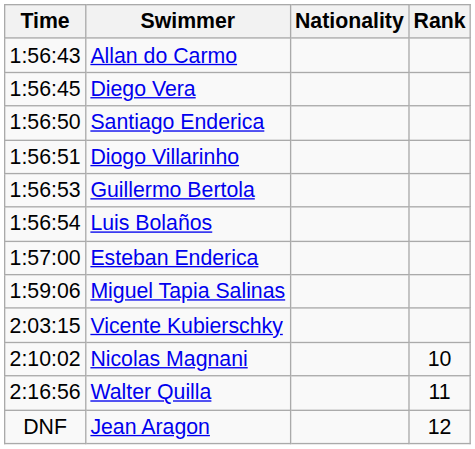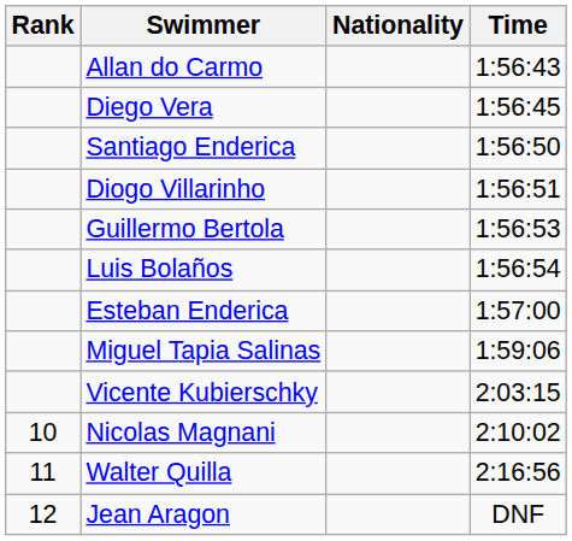columns swapped: Rank <-> Time
